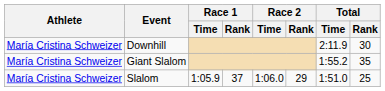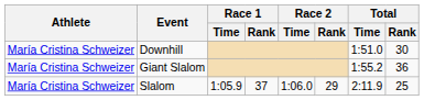Downhill | Total / Time: 2:11.9 -> 1:51.0
Giant Slalom | Total / Rank: 35 -> 36
Slalom | Total / Time: 1:51.0 -> 2:11.9
